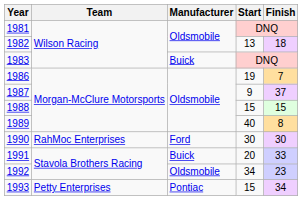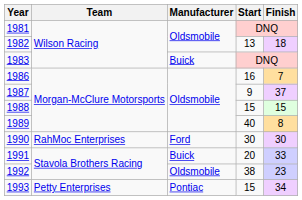1986 | Start: 19 -> 16
1992 | Start: 34 -> 38
